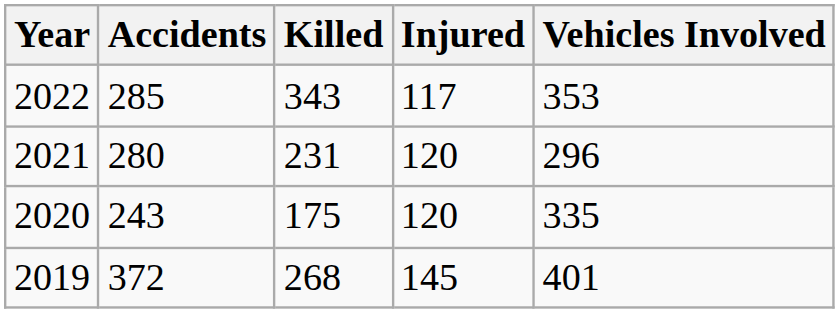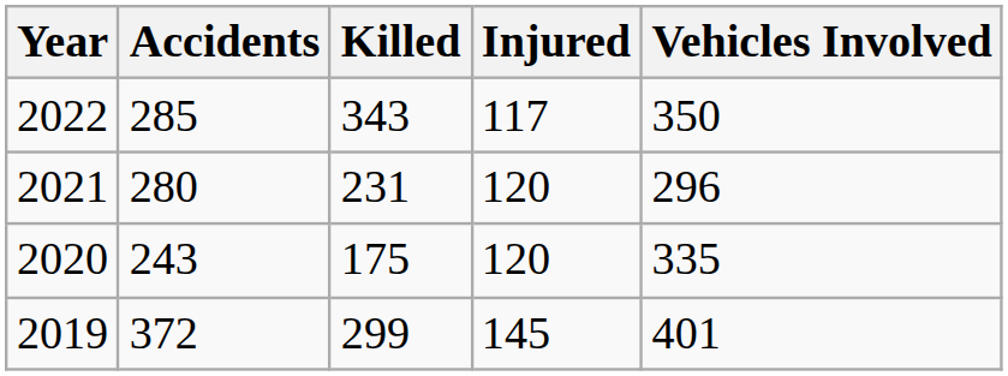2022 | Vehicles Involved: 353 -> 350
2019 | Killed: 268 -> 299
